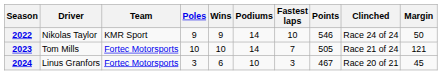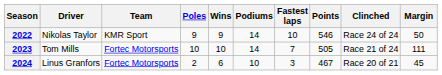2023 | Margin: 121 -> 111
2024 | Poles: 3 -> 2
